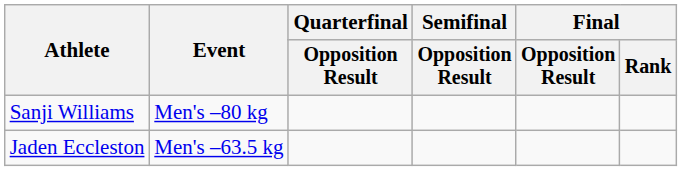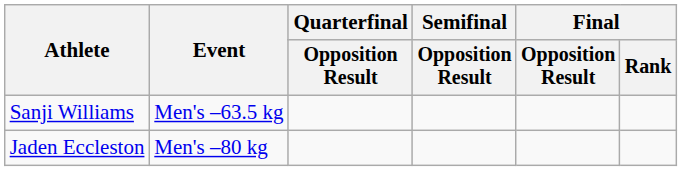Sanji Williams | Event: Men's –80 kg -> Men's –63.5 kg
Jaden Eccleston | Event: Men's –63.5 kg -> Men's –80 kg
